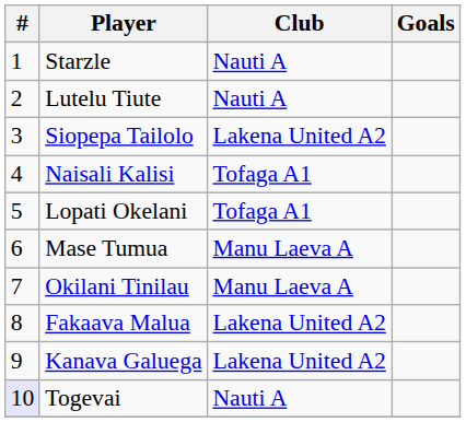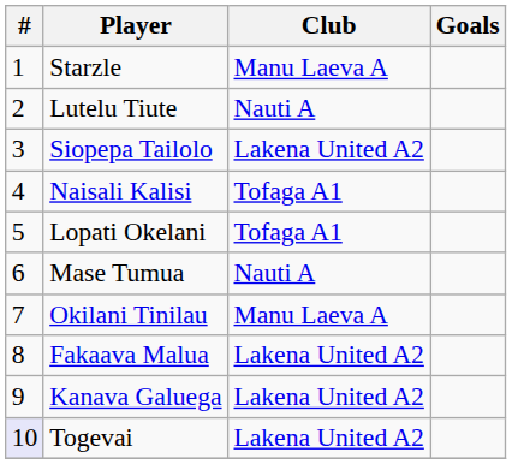Starzle | Club: Nauti A -> Manu Laeva A
Mase Tumua | Club: Manu Laeva A -> Nauti A
Togevai | Club: Nauti A -> Lakena United A2
